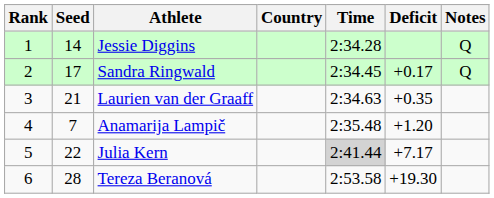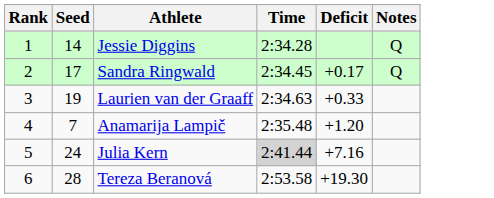- column: Country
Laurien van der Graaff | Seed: 21 -> 19
Laurien van der Graaff | Deficit: +0.35 -> +0.33
Julia Kern | Seed: 22 -> 24
Julia Kern | Deficit: +7.17 -> +7.16
